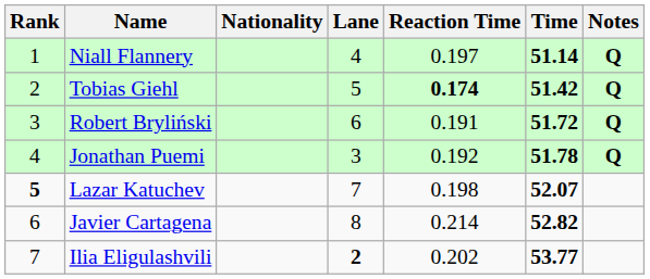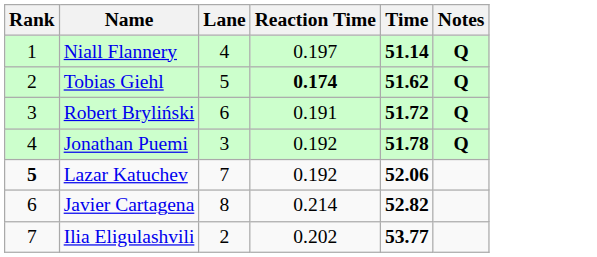- column: Nationality
Tobias Giehl | Time: 51.42 -> 51.62
Lazar Katuchev | Reaction Time: 0.198 -> 0.192
Lazar Katuchev | Time: 52.07 -> 52.06
Ilia Eligulashvili | Lane: bold -> normal
